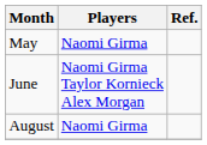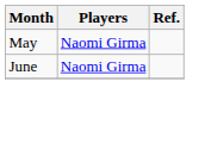June | Players: Naomi Girma Taylor Kornieck Alex Morgan -> Naomi Girma
- row: August | Naomi Girma
